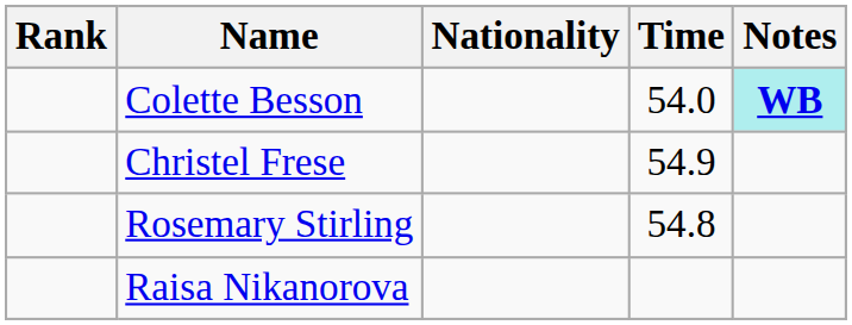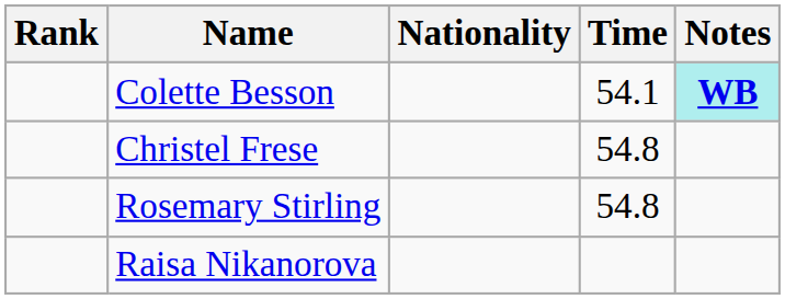Colette Besson | Time: 54.0 -> 54.1
Christel Frese | Time: 54.9 -> 54.8
